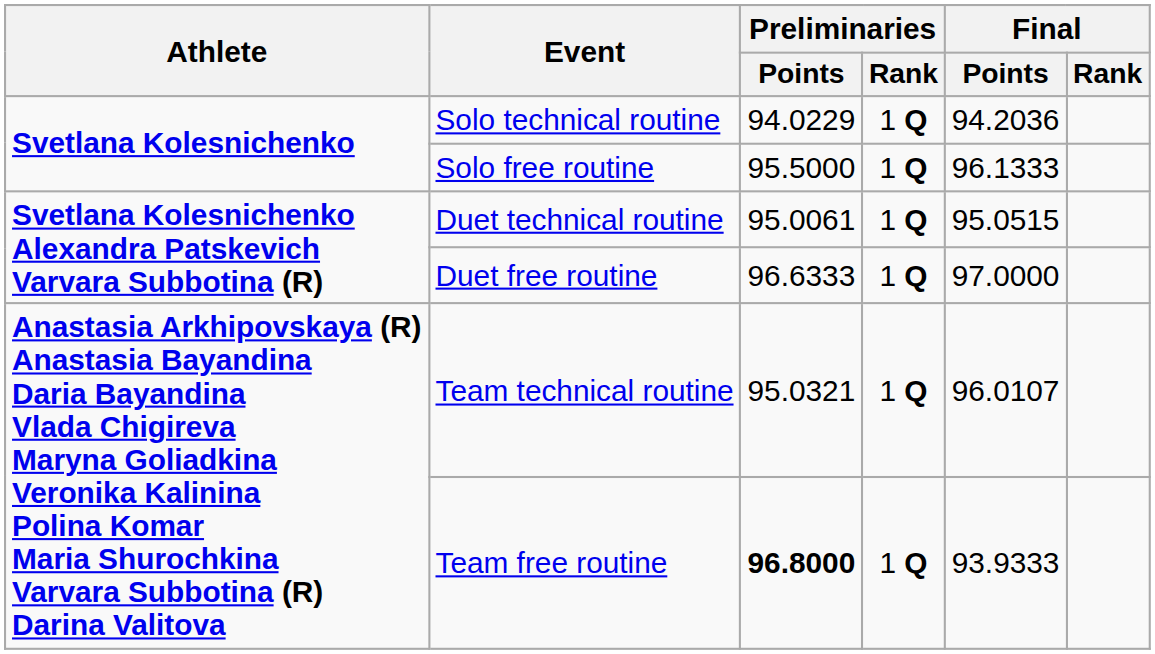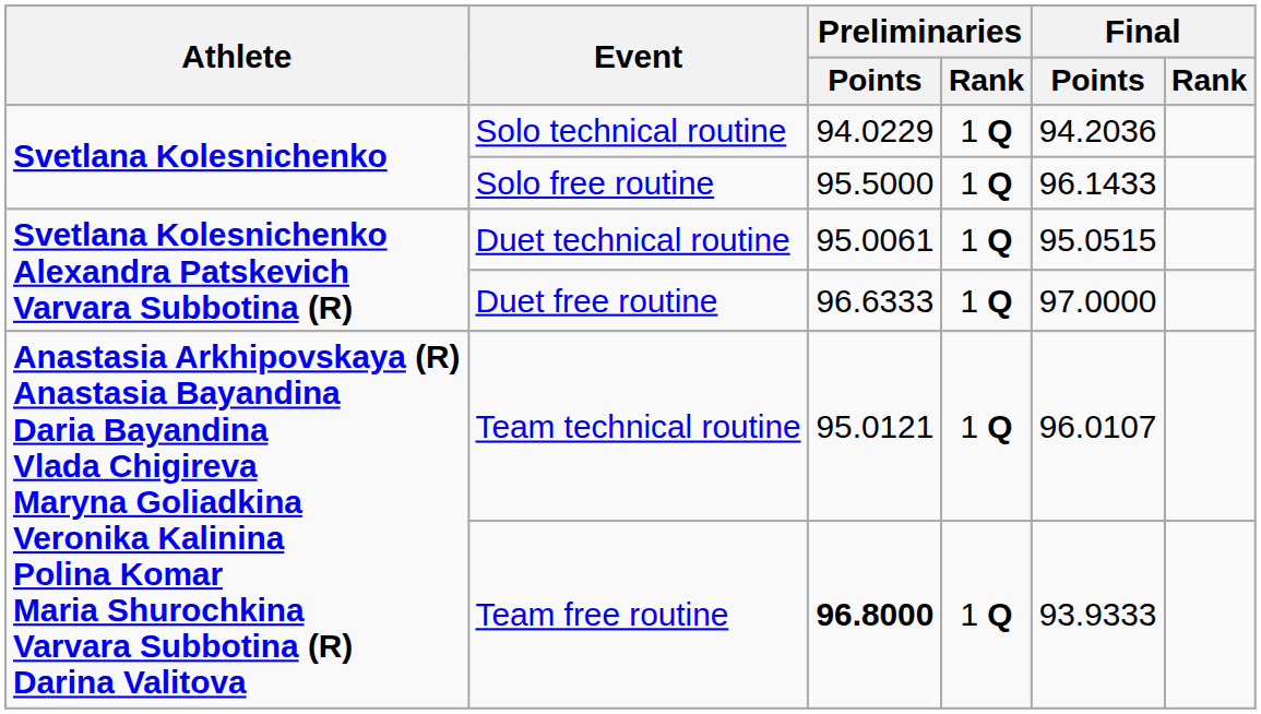Solo free routine | Final / Points: 96.1333 -> 96.1433
Team technical routine | Preliminaries / Points: 95.0321 -> 95.0121
